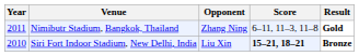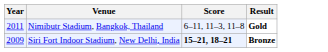- column: Opponent | Zhang Ning | Liu Xin
Siri Fort Indoor Stadium, New Delhi, India | Year: 2010 -> 2009
